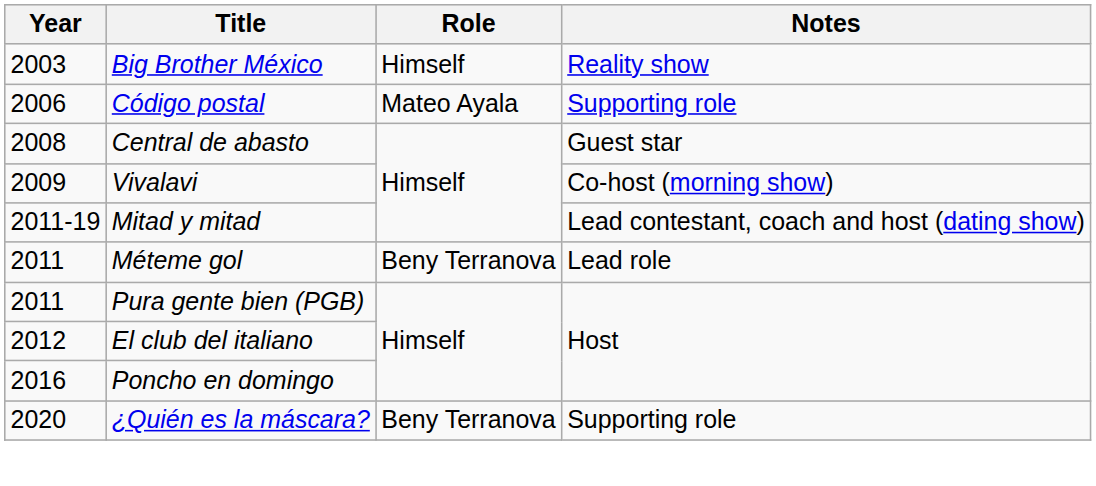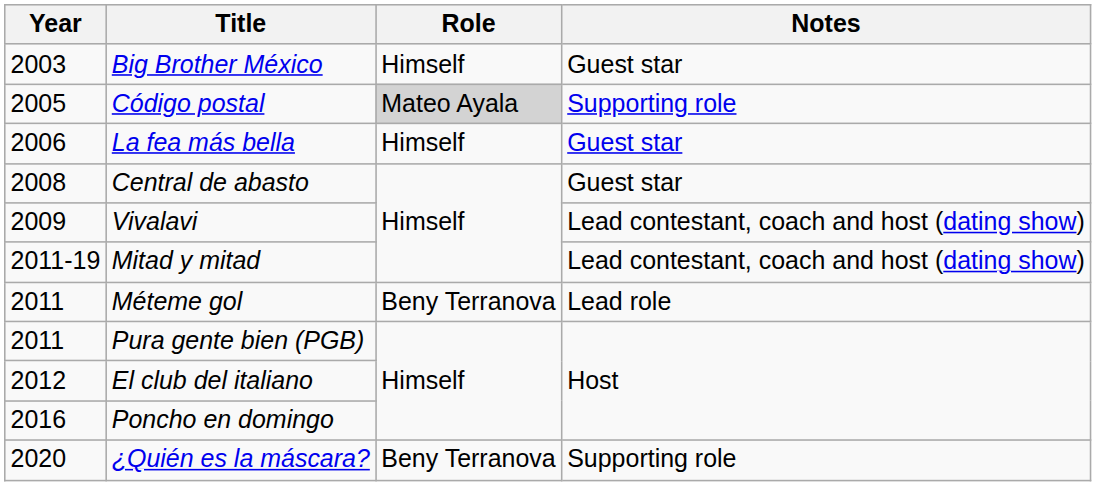Big Brother México | Notes: Reality show -> Guest star
Código postal | Year: 2006 -> 2005
Código postal | Role: no background -> lightgrey background
+ row: 2006 | La fea más bella | Himself | Guest star
Vivalavi | Notes: Co-host (morning show) -> Lead contestant, coach and host (dating show)
